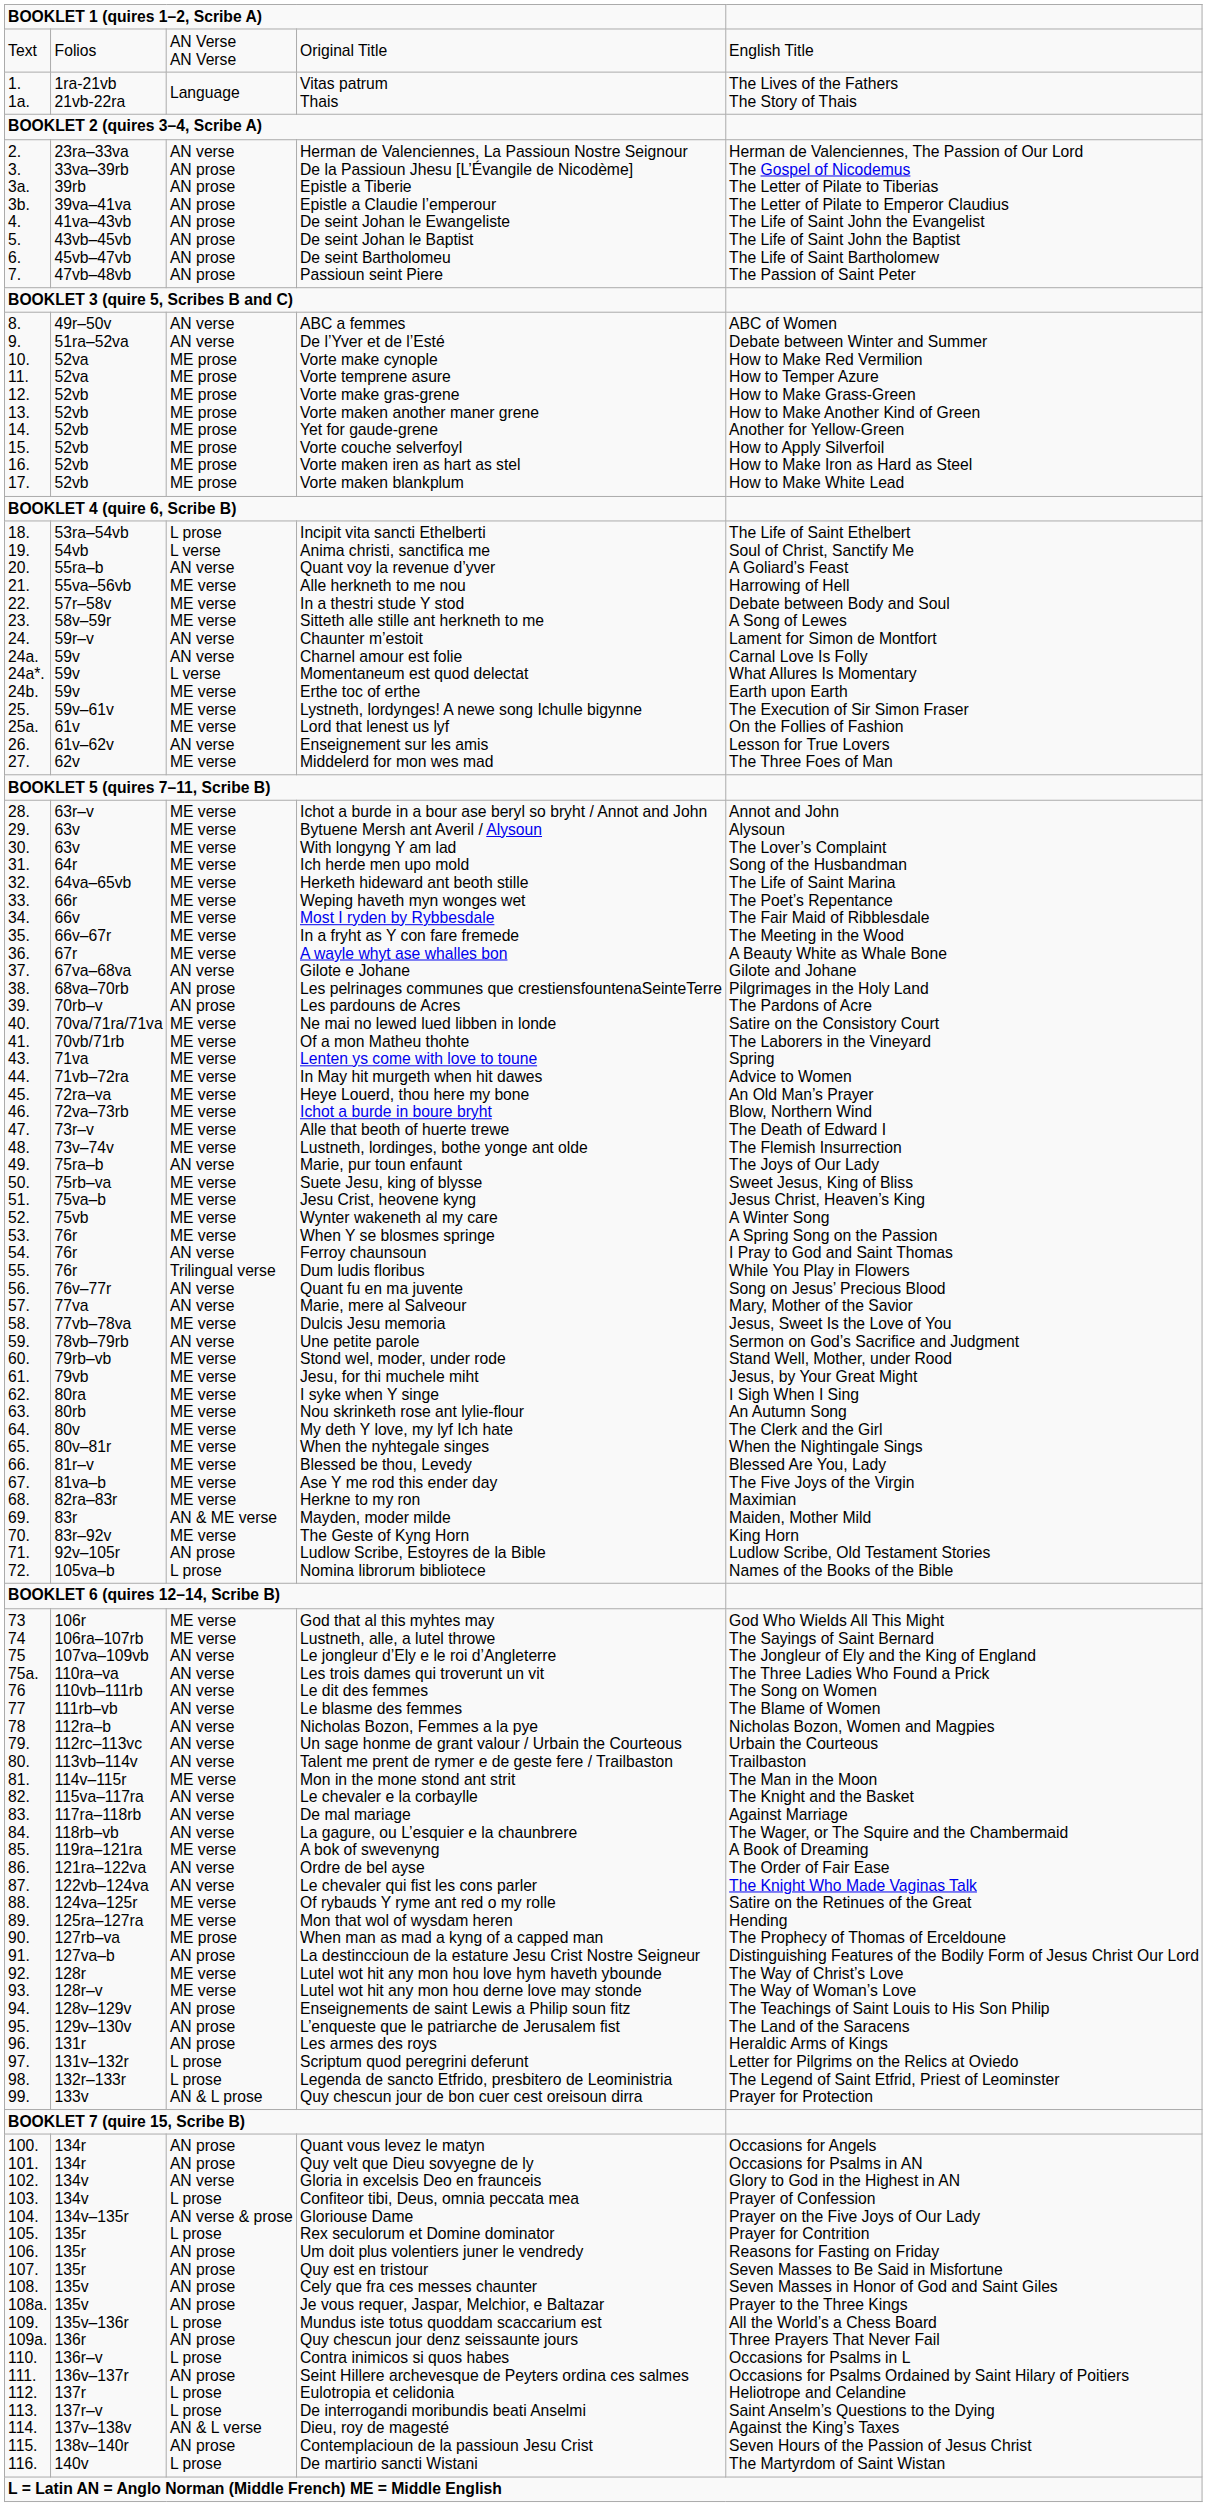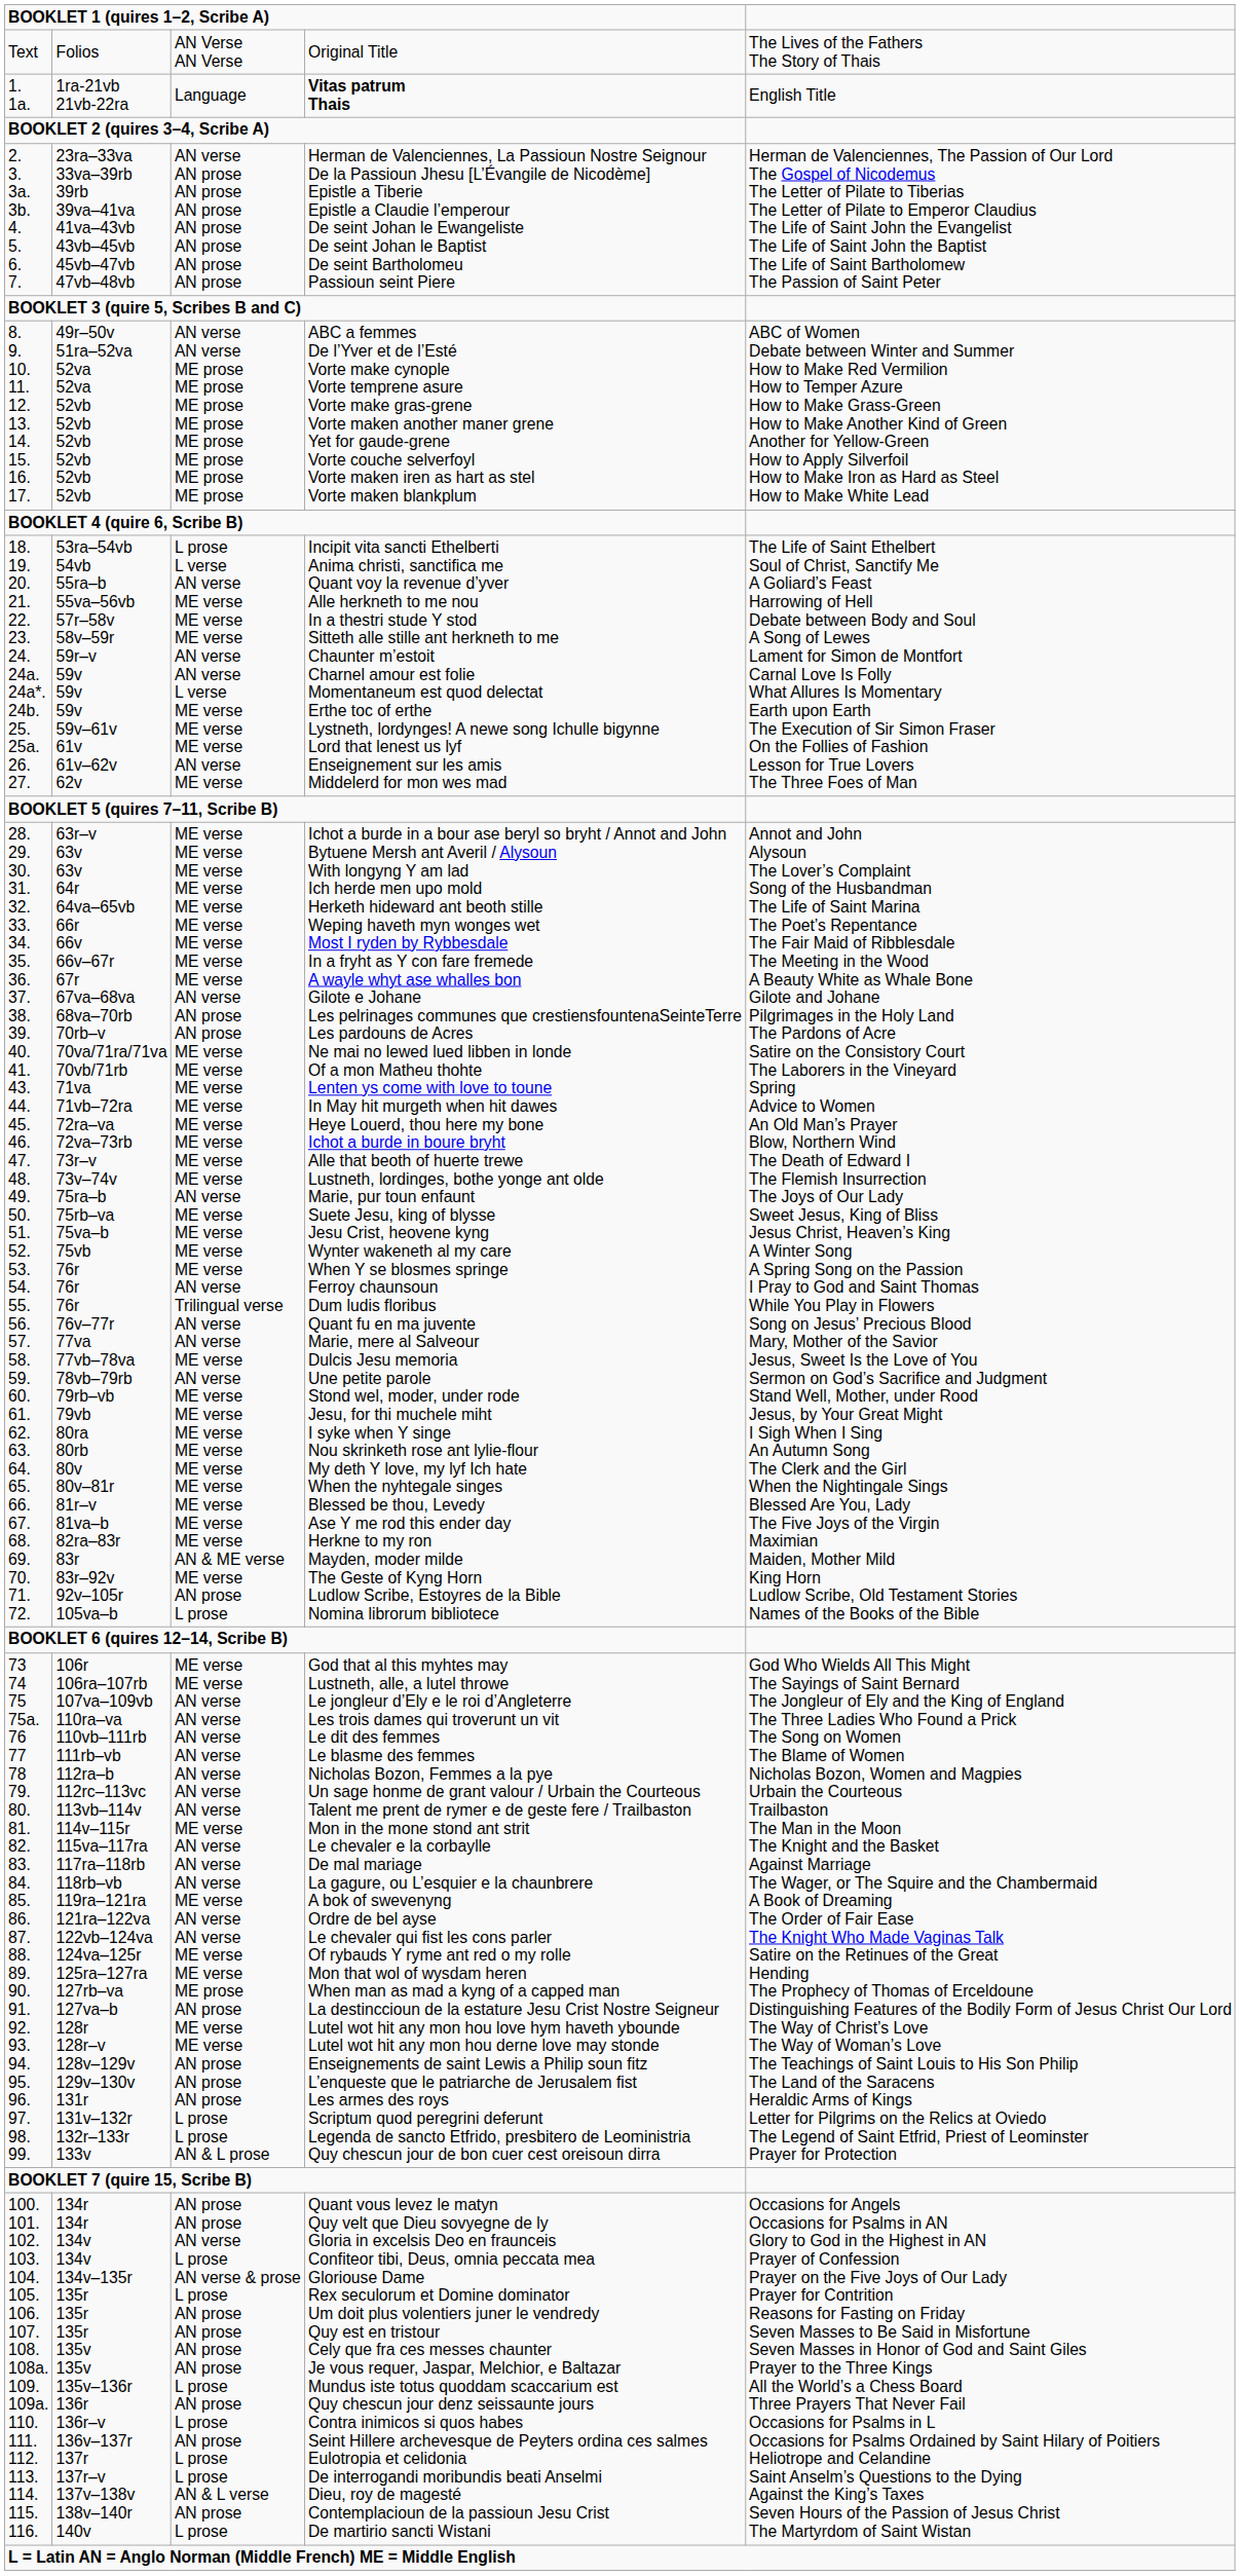Text | column 5: English Title -> The Lives of the Fathers The Story of Thais
1. 1a. | column 4: normal -> bold
1. 1a. | column 5: The Lives of the Fathers The Story of Thais -> English Title
